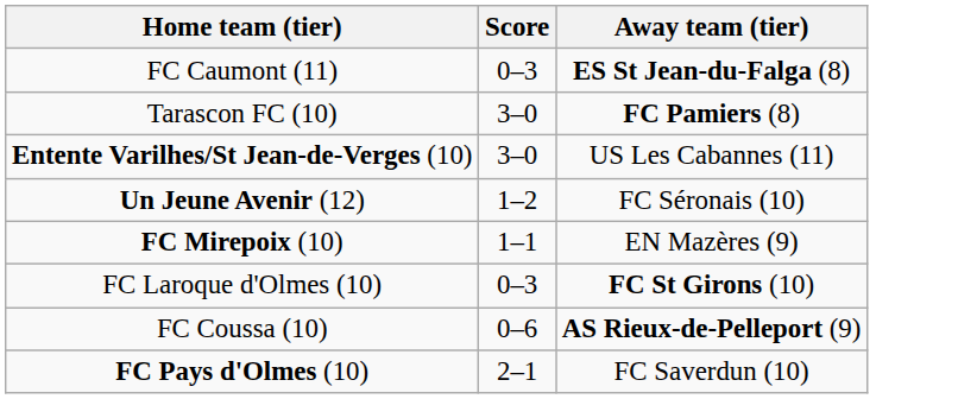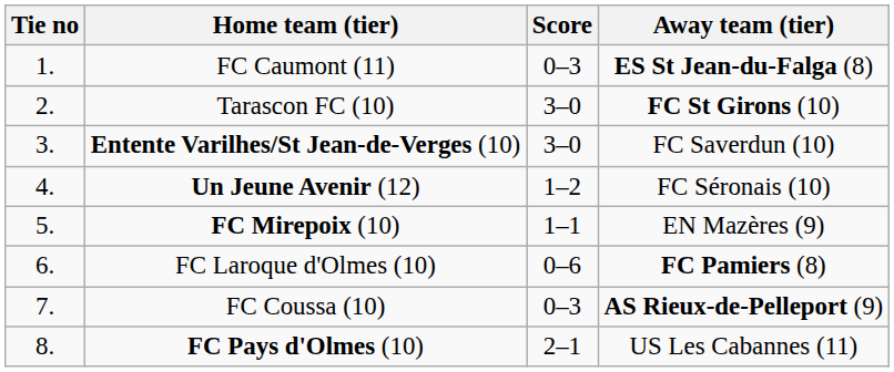+ column: Tie no | 1. | 2. | 3. | 4. | 5. | 6. | 7. | 8.
Tarascon FC (10) | Away team (tier): FC Pamiers (8) -> FC St Girons (10)
Entente Varilhes/St Jean-de-Verges (10) | Away team (tier): US Les Cabannes (11) -> FC Saverdun (10)
FC Laroque d'Olmes (10) | Score: 0–3 -> 0–6
FC Laroque d'Olmes (10) | Away team (tier): FC St Girons (10) -> FC Pamiers (8)
FC Coussa (10) | Score: 0–6 -> 0–3
FC Pays d'Olmes (10) | Away team (tier): FC Saverdun (10) -> US Les Cabannes (11)
